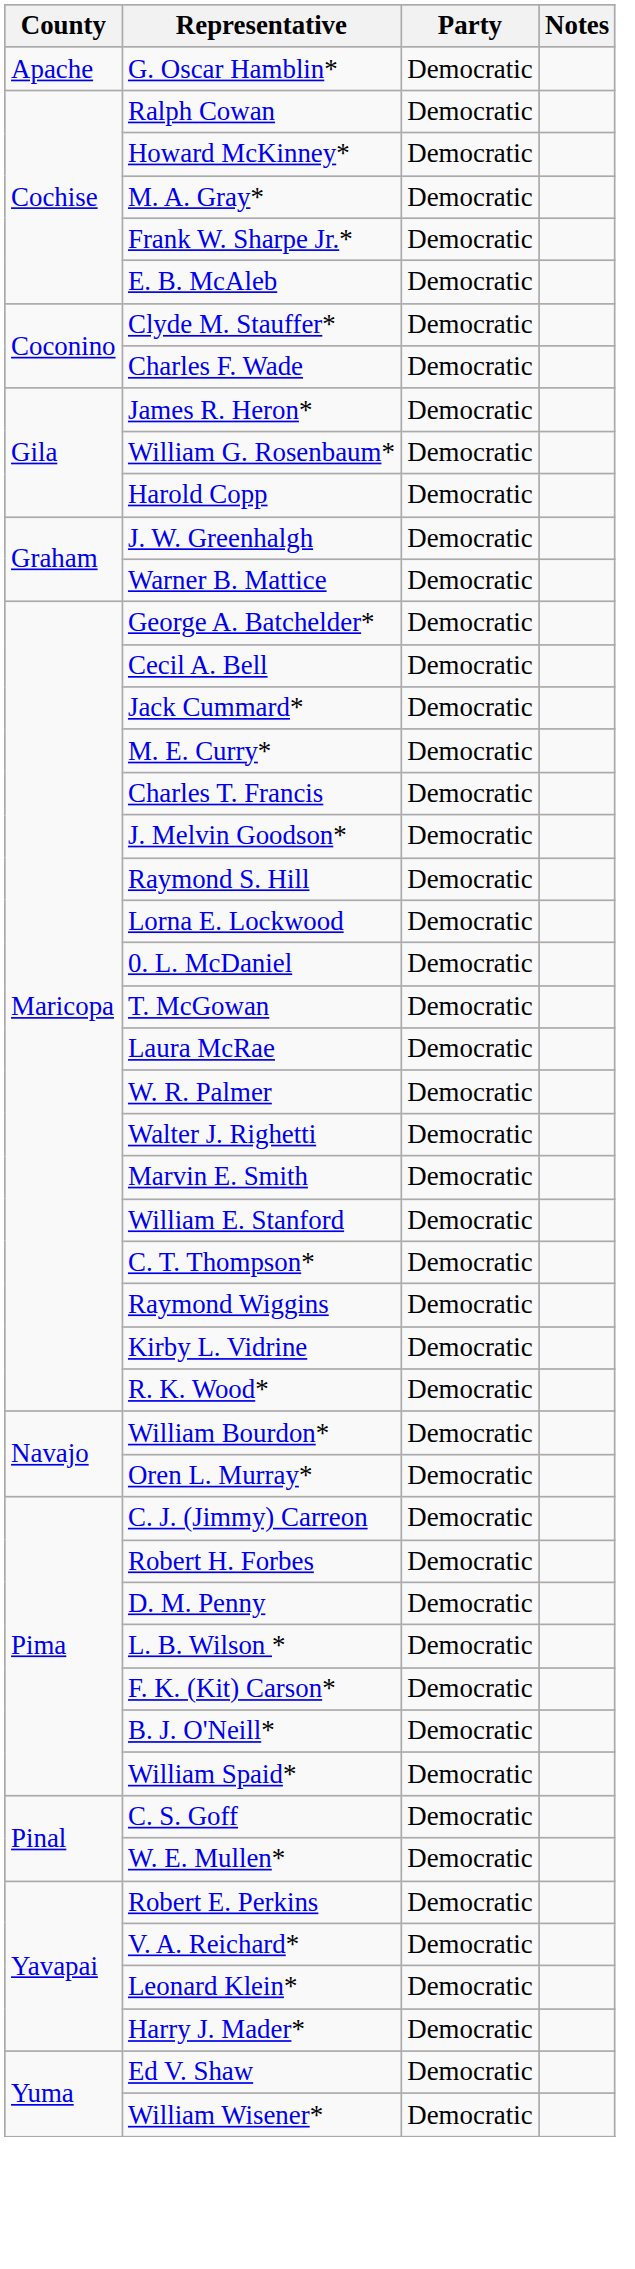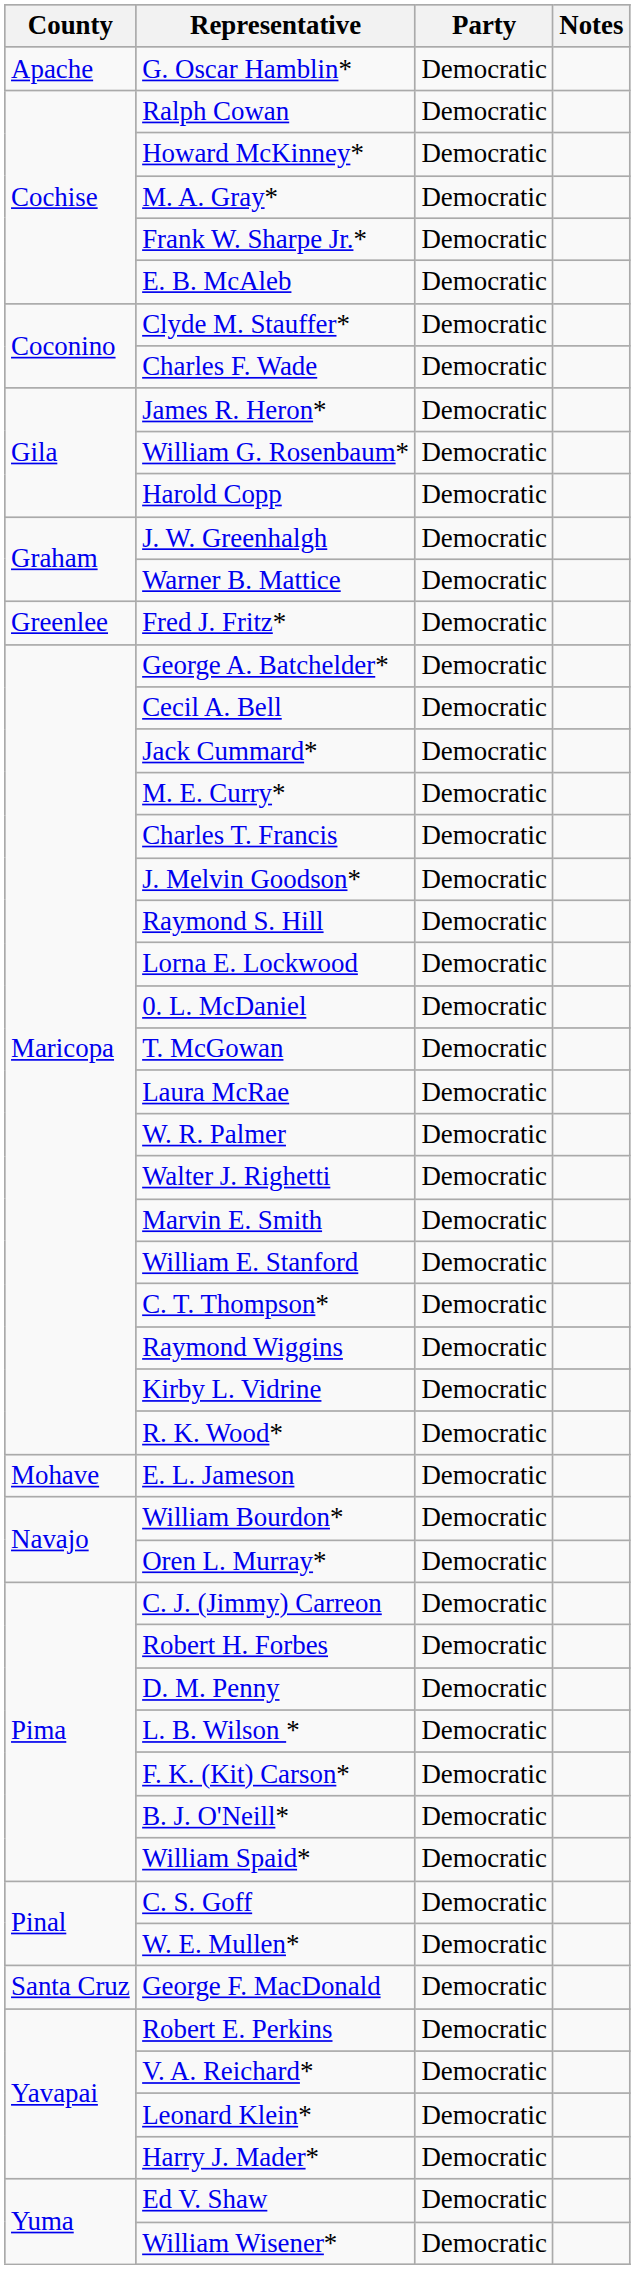+ row: Greenlee | Fred J. Fritz* | Democratic
+ row: Mohave | E. L. Jameson | Democratic
+ row: Santa Cruz | George F. MacDonald | Democratic
